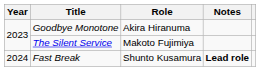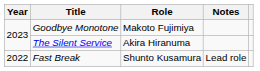Goodbye Monotone | Role: Akira Hiranuma -> Makoto Fujimiya
The Silent Service | Role: Makoto Fujimiya -> Akira Hiranuma
Fast Break | Year: 2024 -> 2022
Fast Break | Notes: bold -> normal
